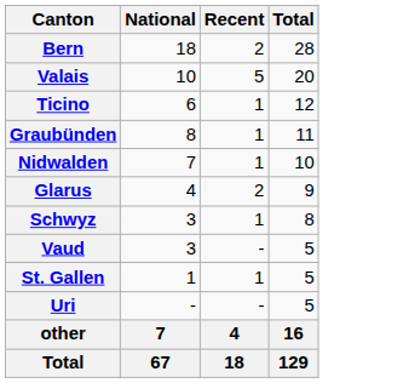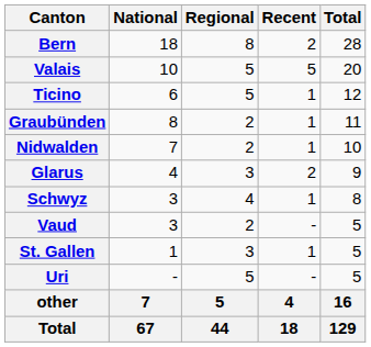+ column: Regional | 8 | 5 | 5 | 2 | 2 | 3 | 4 | 2 | 3 | 5 | 5 | 44
